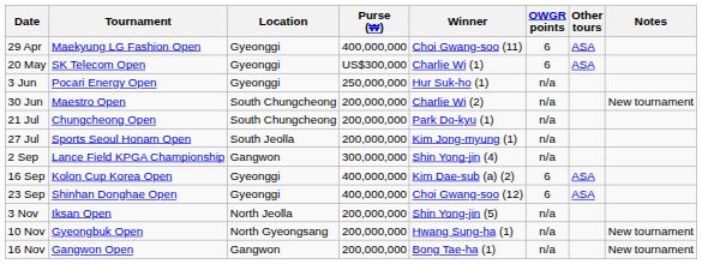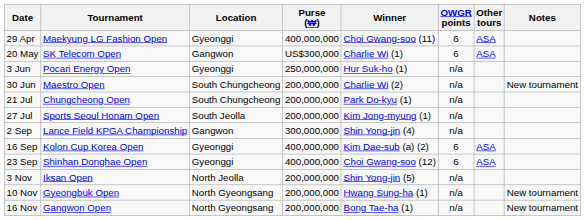20 May | Location: Gyeonggi -> Gangwon
16 Nov | Location: Gangwon -> North Gyeongsang
